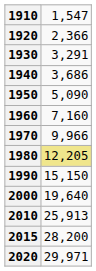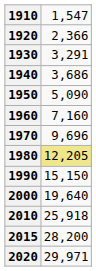1970 | column 2: 9,966 -> 9,696
2010 | column 2: 25,913 -> 25,918
